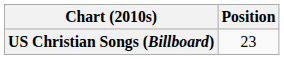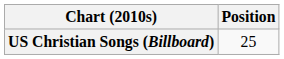US Christian Songs (Billboard) | Position: 23 -> 25
